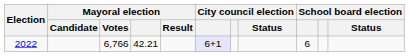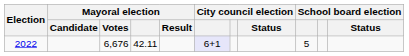2022 | Mayoral election / Votes: 6,766 -> 6,676
2022 | Mayoral election: 42.21 -> 42.11
2022 | column 9: 6 -> 5
